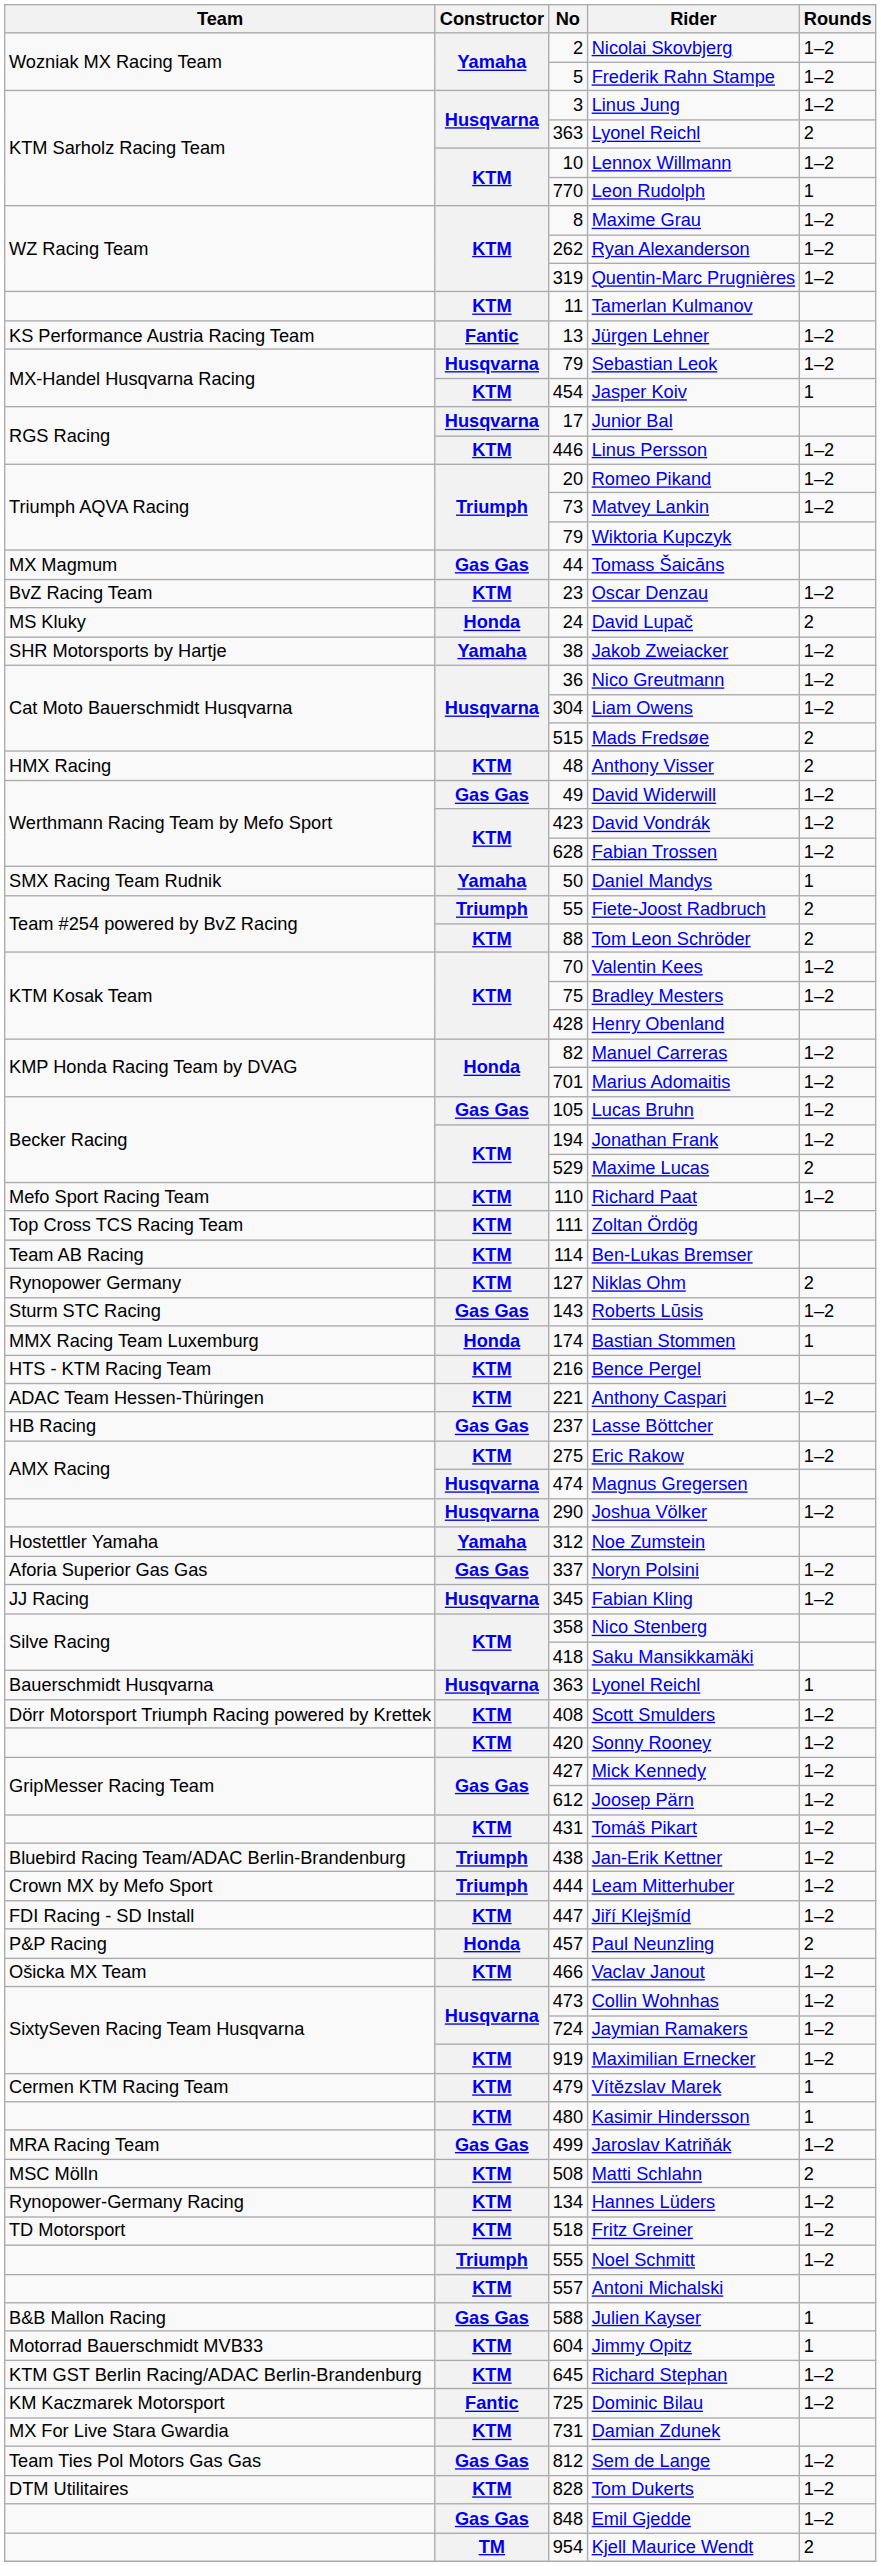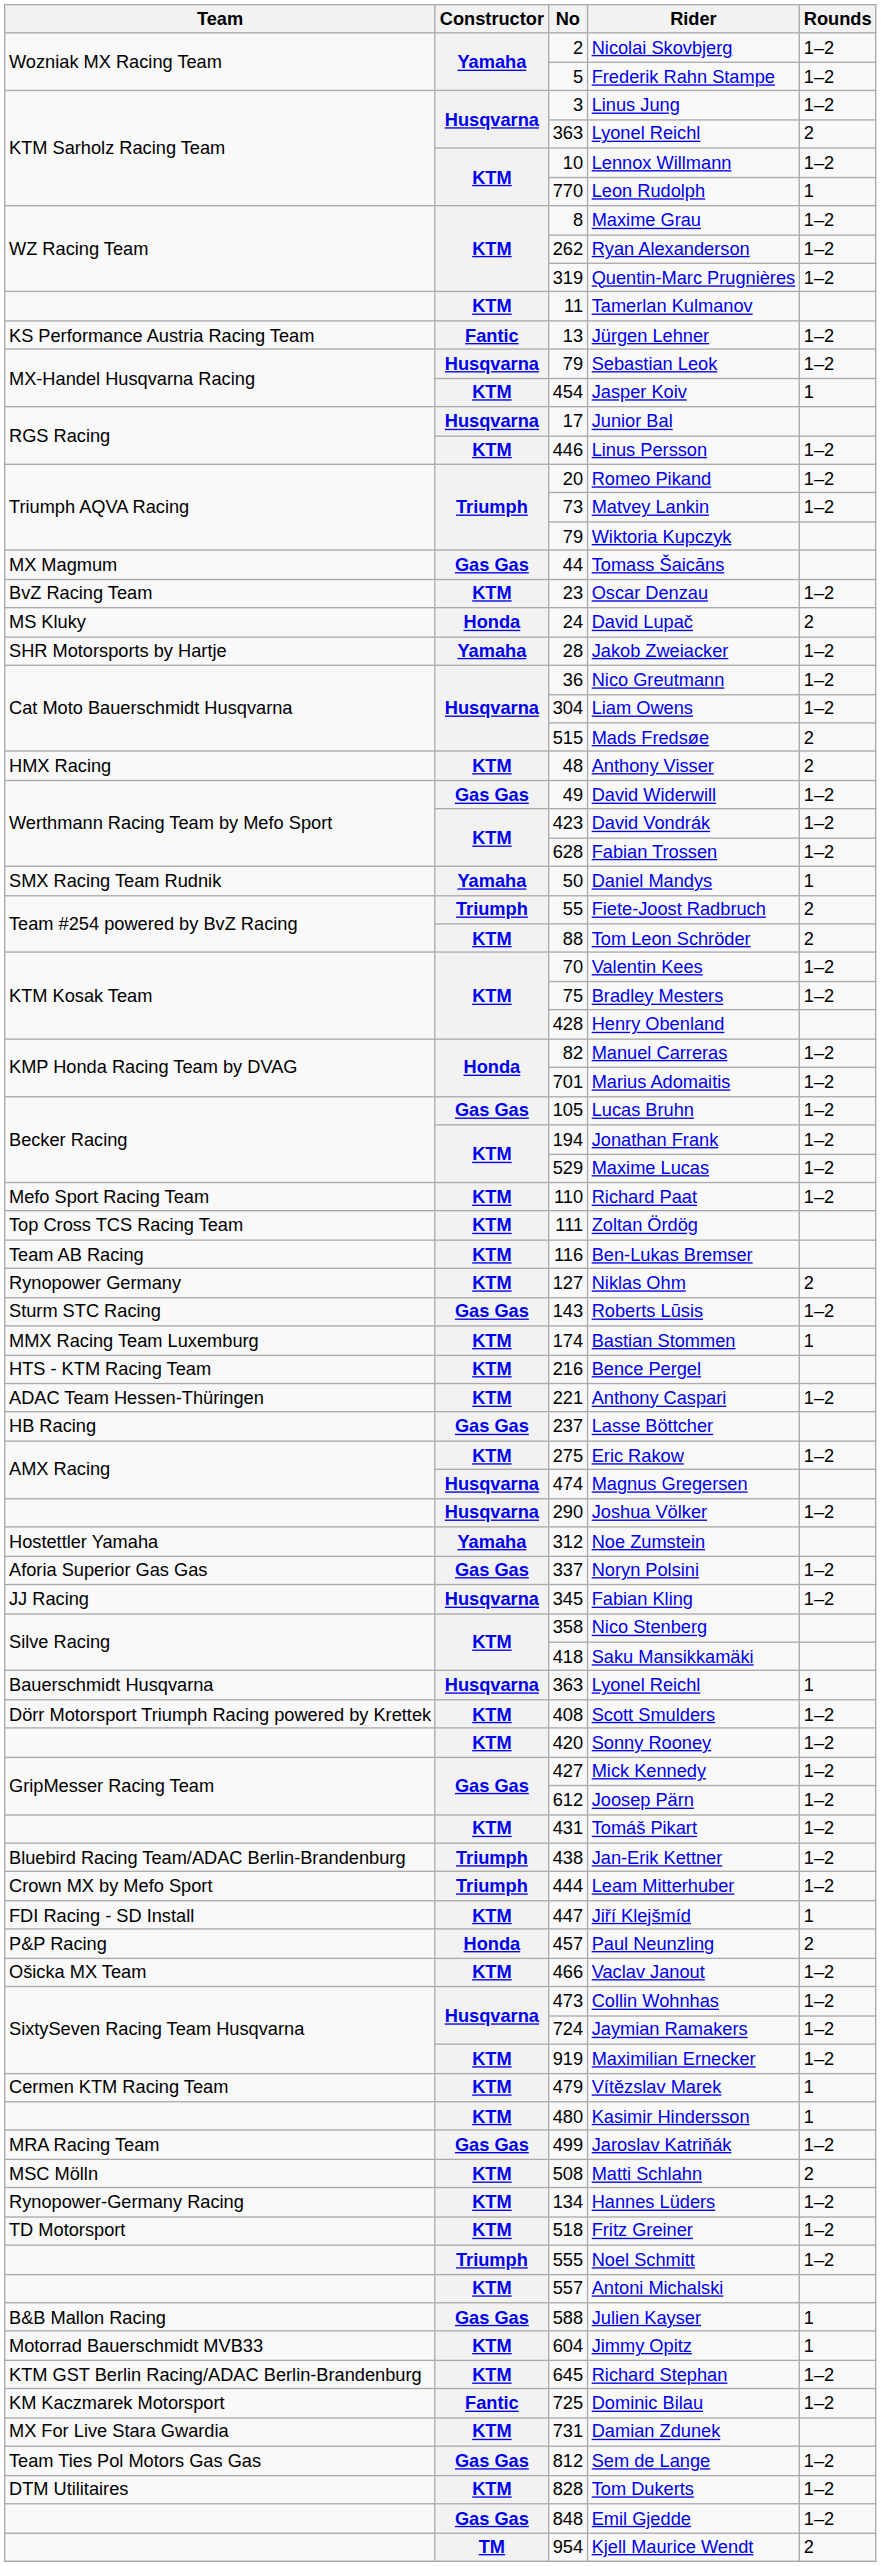Jakob Zweiacker | No: 38 -> 28
Maxime Lucas | Rounds: 2 -> 1–2
Ben-Lukas Bremser | No: 114 -> 116
Bastian Stommen | Constructor: Honda -> KTM
Jiří Klejšmíd | Rounds: 1–2 -> 1
